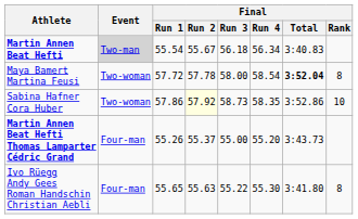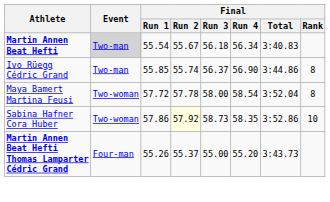+ row: Ivo Rüegg Cédric Grand | Two-man | 55.85 | 55.74 | 56.37 | 56.90 | 3:44.86 | 8
Maya Bamert Martina Feusi | Final / Total: bold -> normal
- row: Ivo Rüegg Andy Gees Roman Handschin Christian Aebli | Four-man | 55.65 | 55.63 | 55.22 | 55.30 | 3:41.80 | 8
